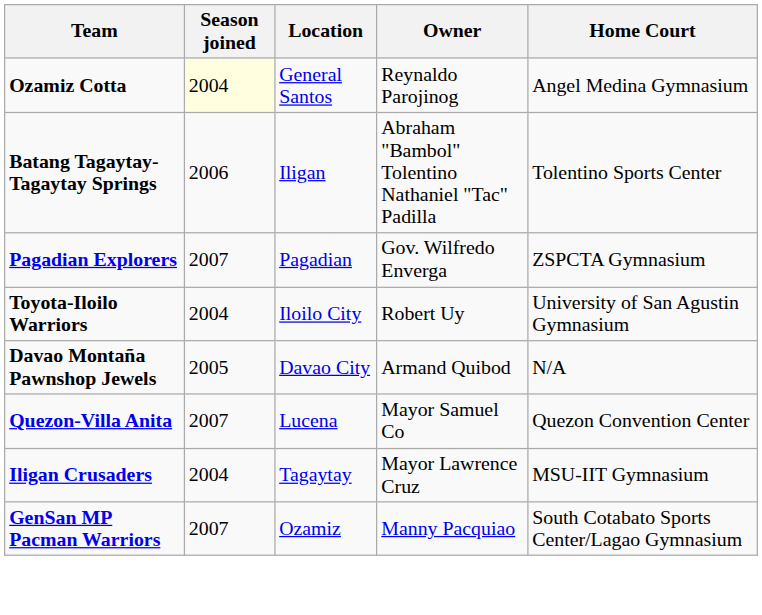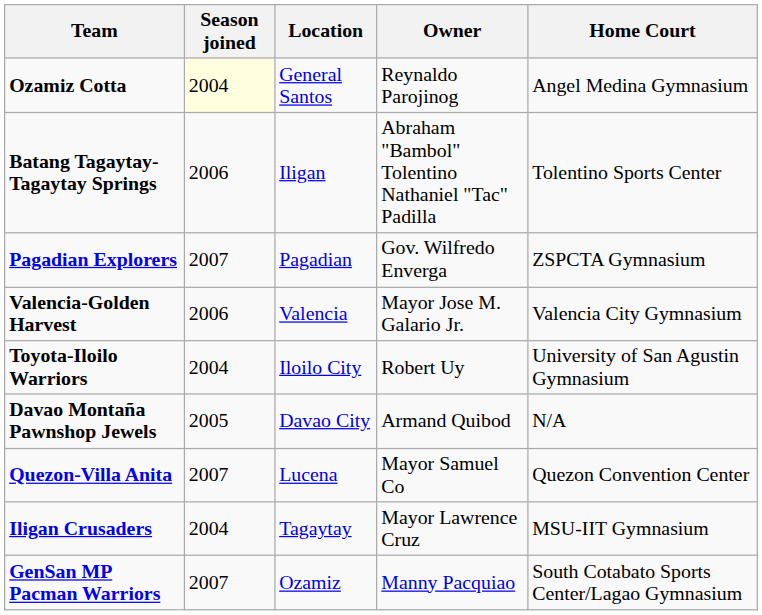+ row: Valencia-Golden Harvest | 2006 | Valencia | Mayor Jose M. Galario Jr. | Valencia City Gymnasium
